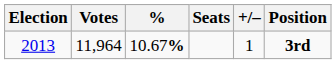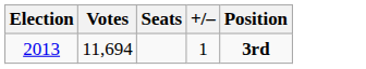- column: % | 10.67%
2013 | Votes: 11,964 -> 11,694
